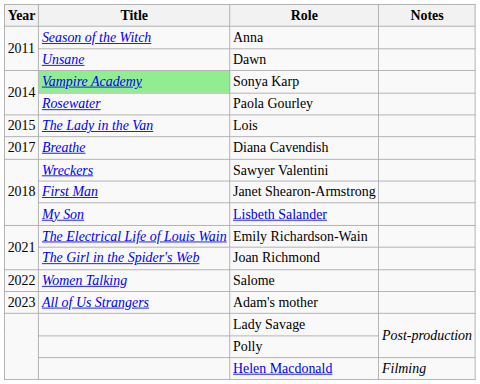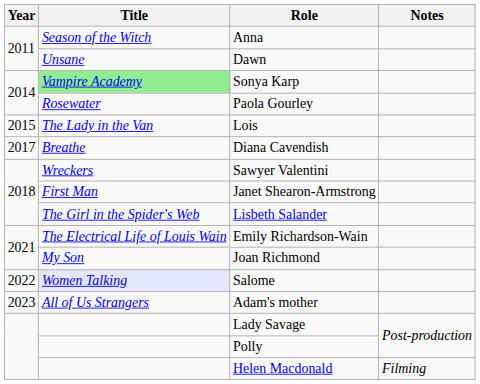Lisbeth Salander | Title: My Son -> The Girl in the Spider's Web
Joan Richmond | Title: The Girl in the Spider's Web -> My Son
Salome | Title: no background -> lavender background
